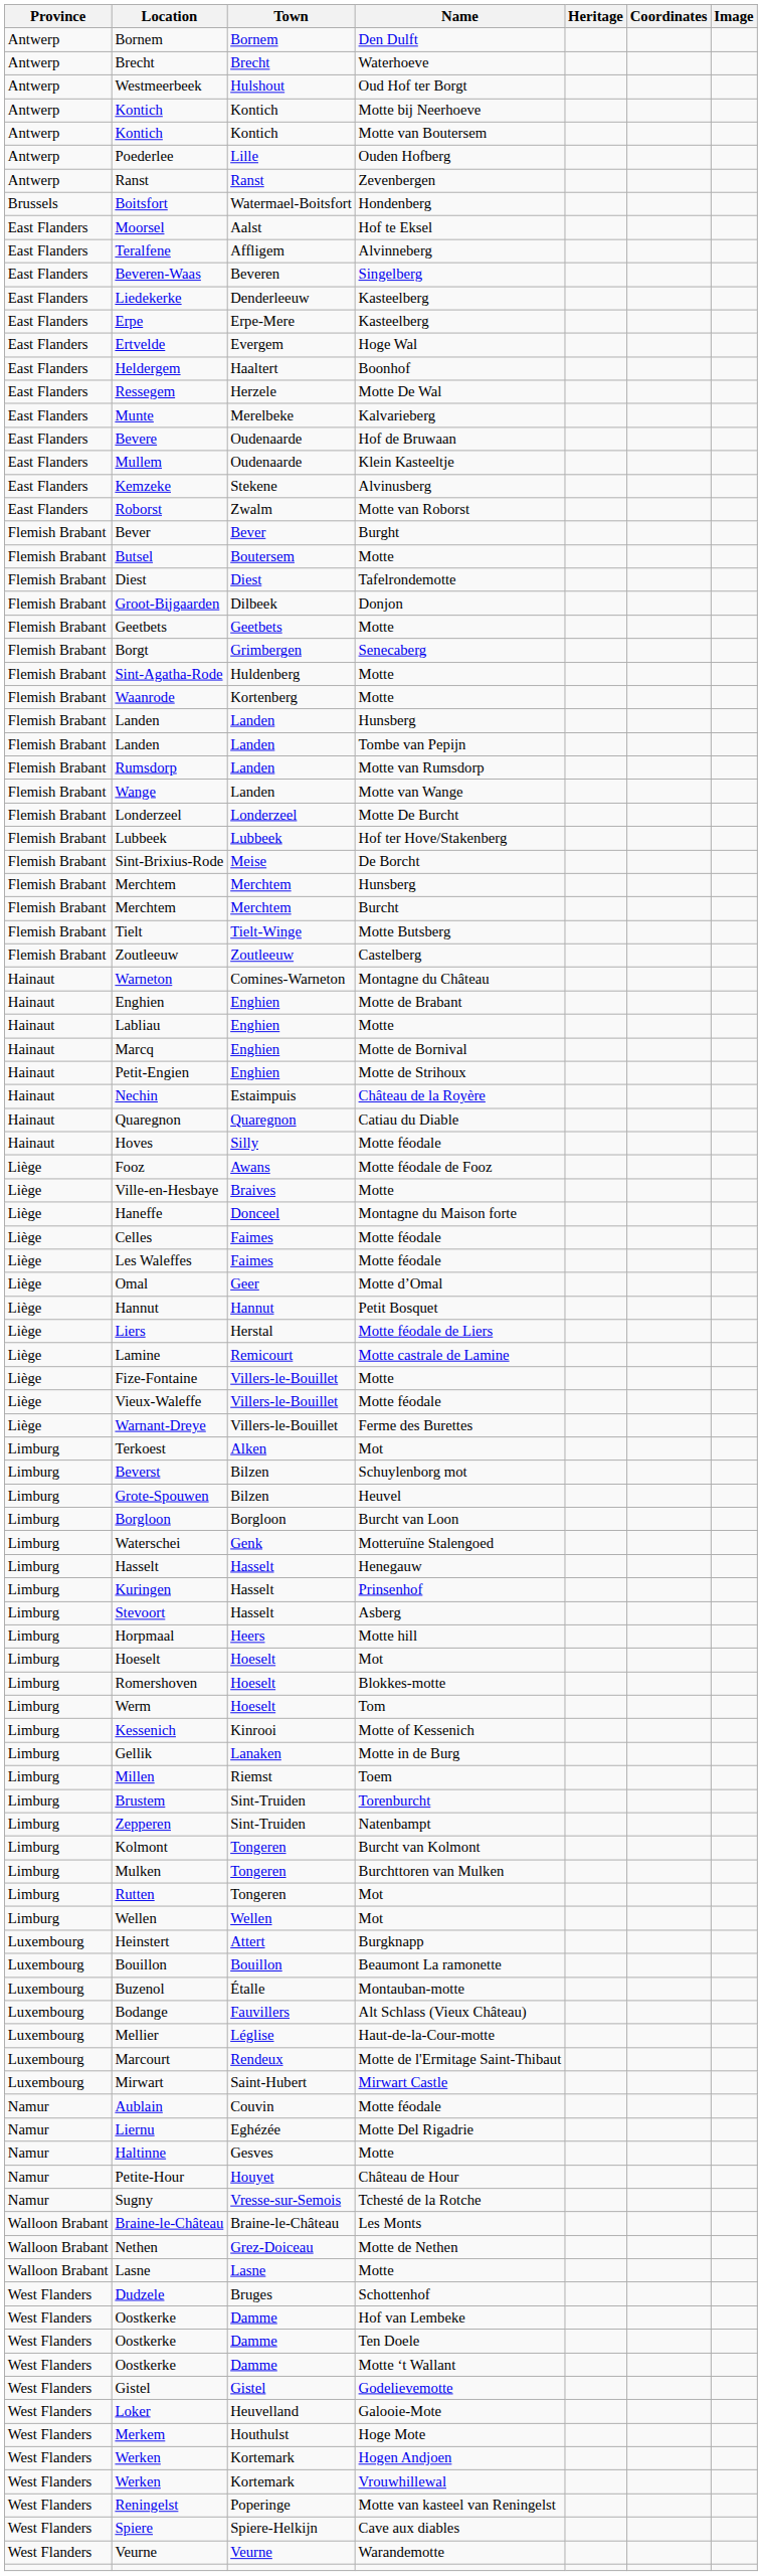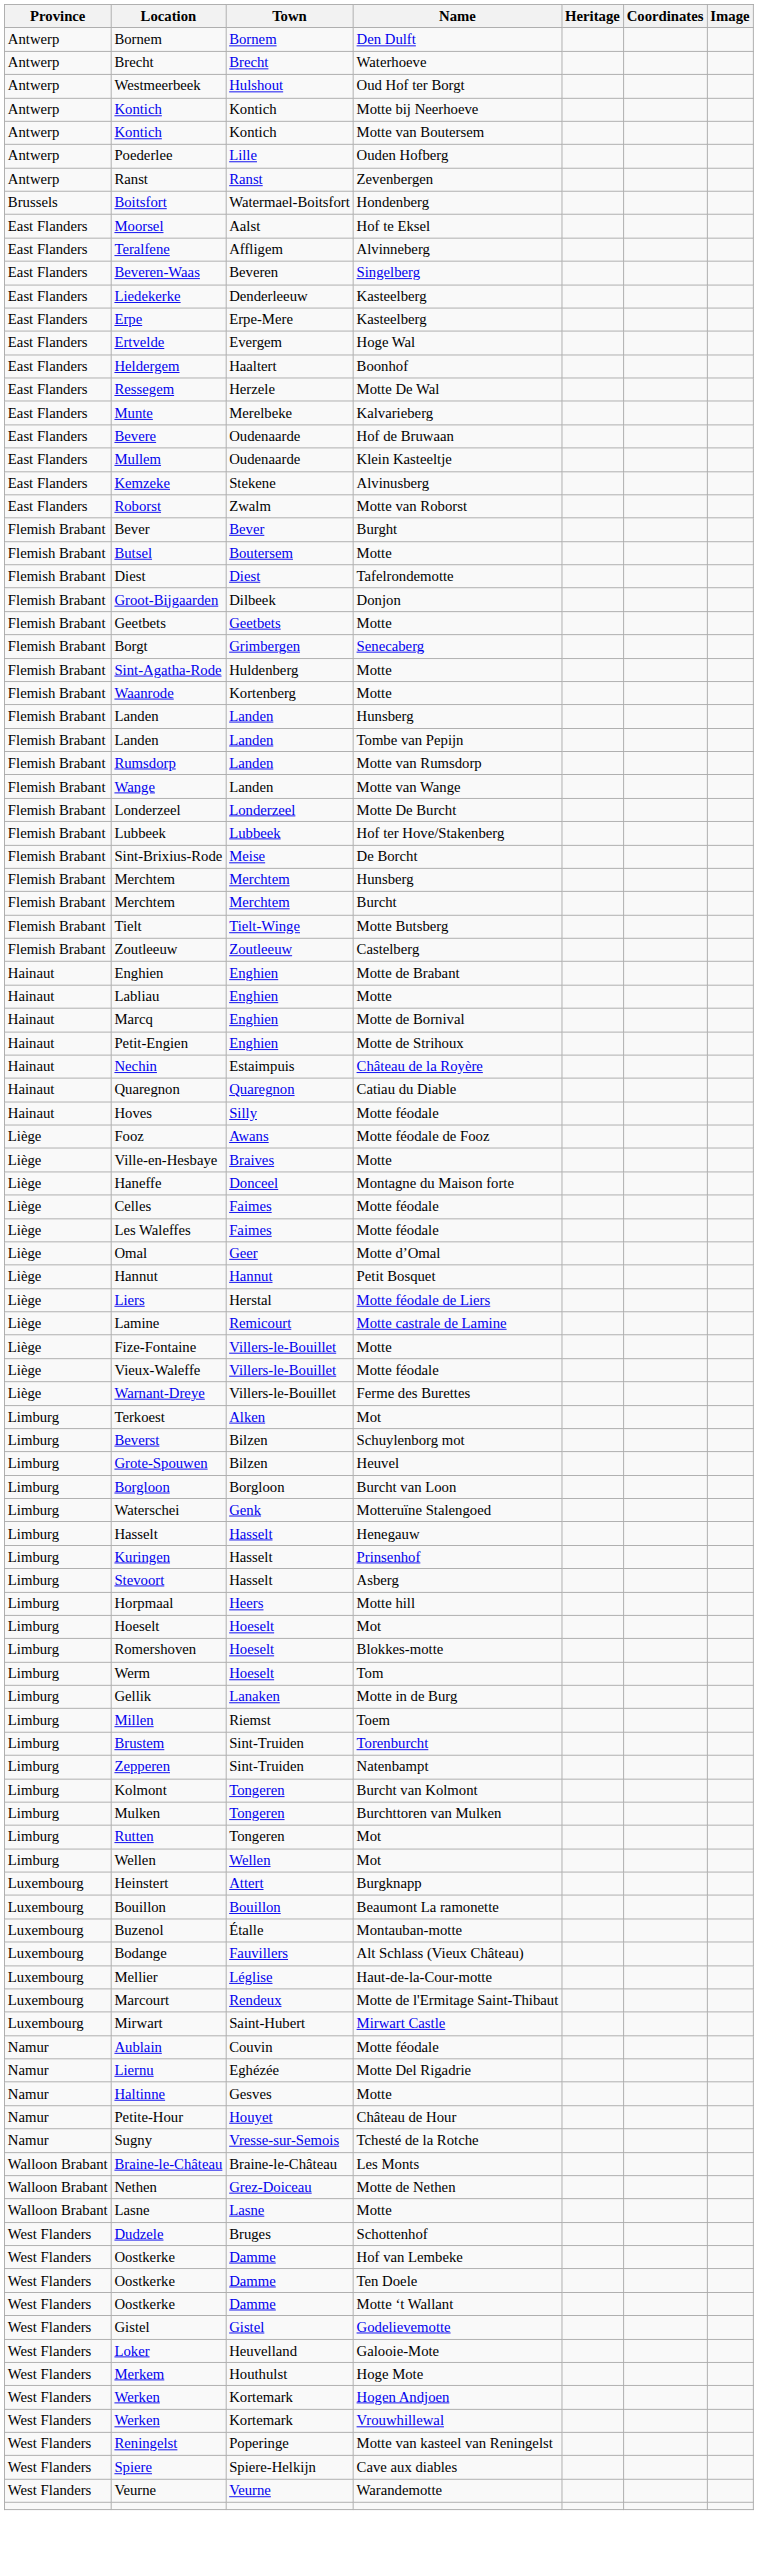- row: Hainaut | Warneton | Comines-Warneton | Montagne du Château
- row: Limburg | Kessenich | Kinrooi | Motte of Kessenich
